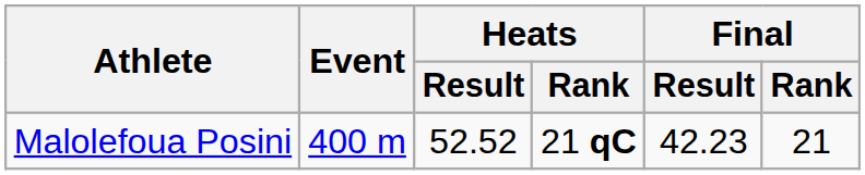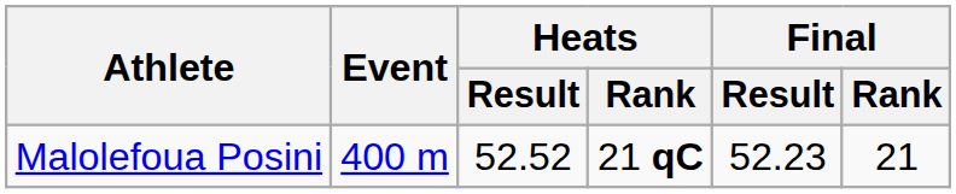Malolefoua Posini | Final / Result: 42.23 -> 52.23
